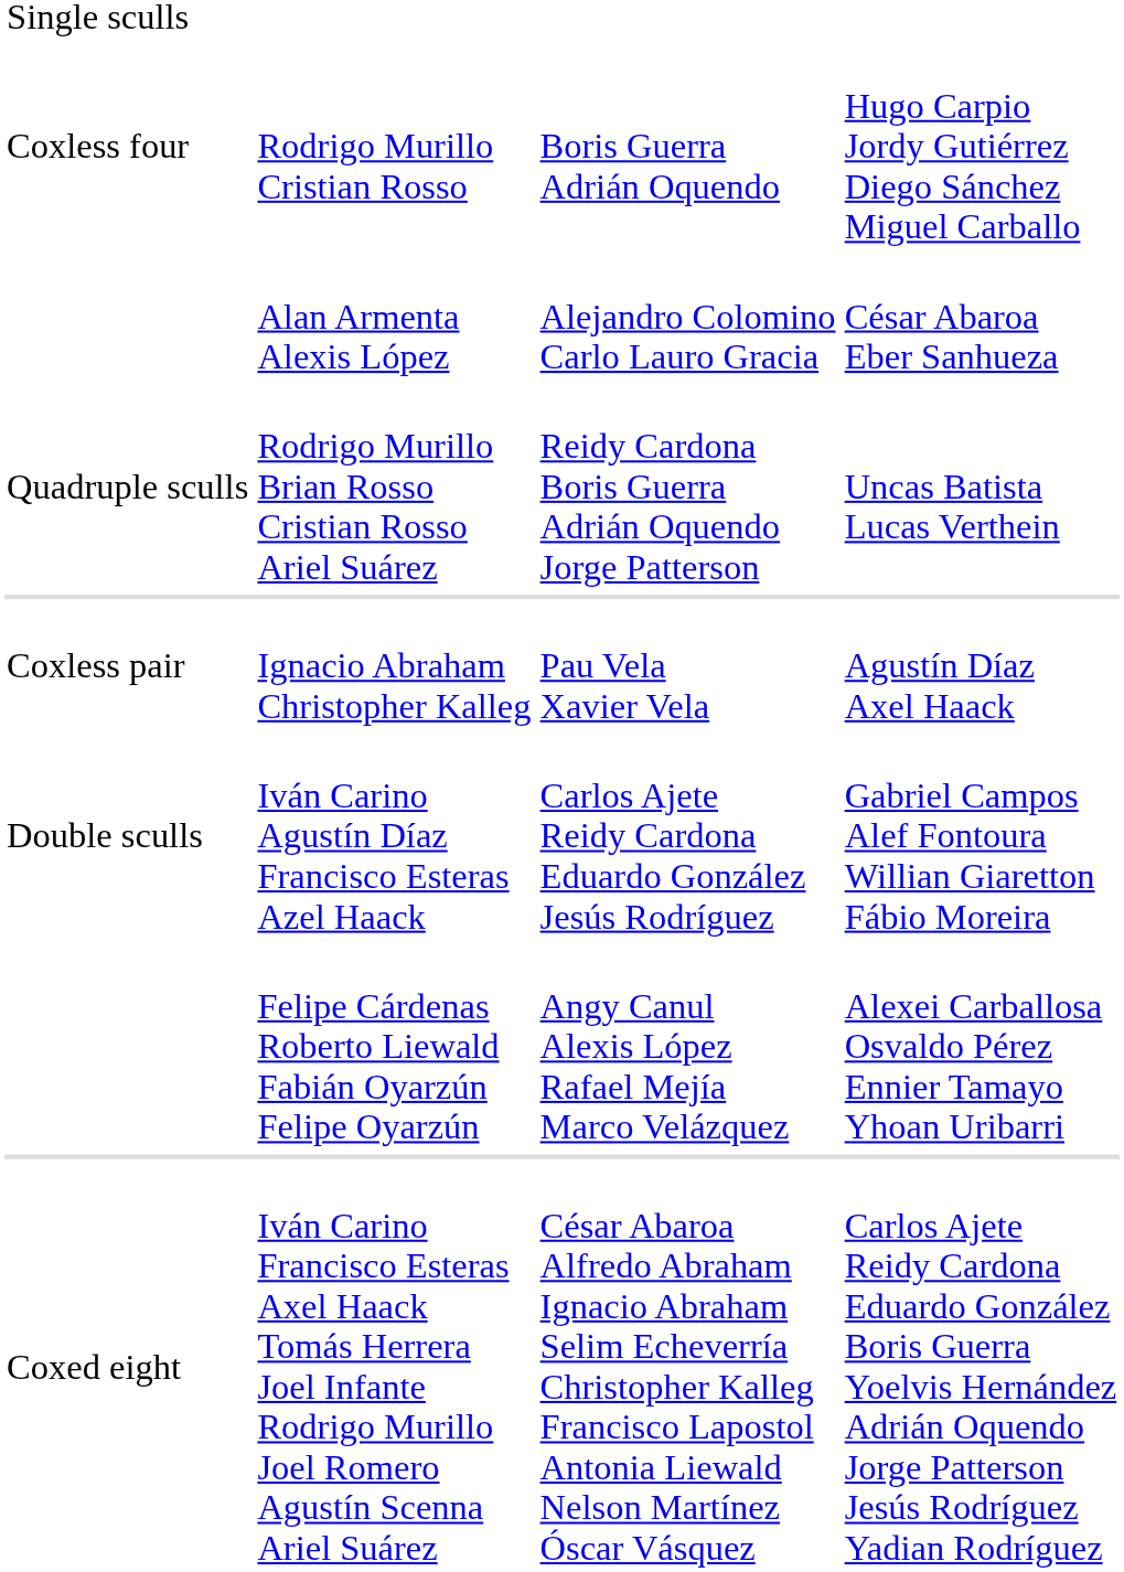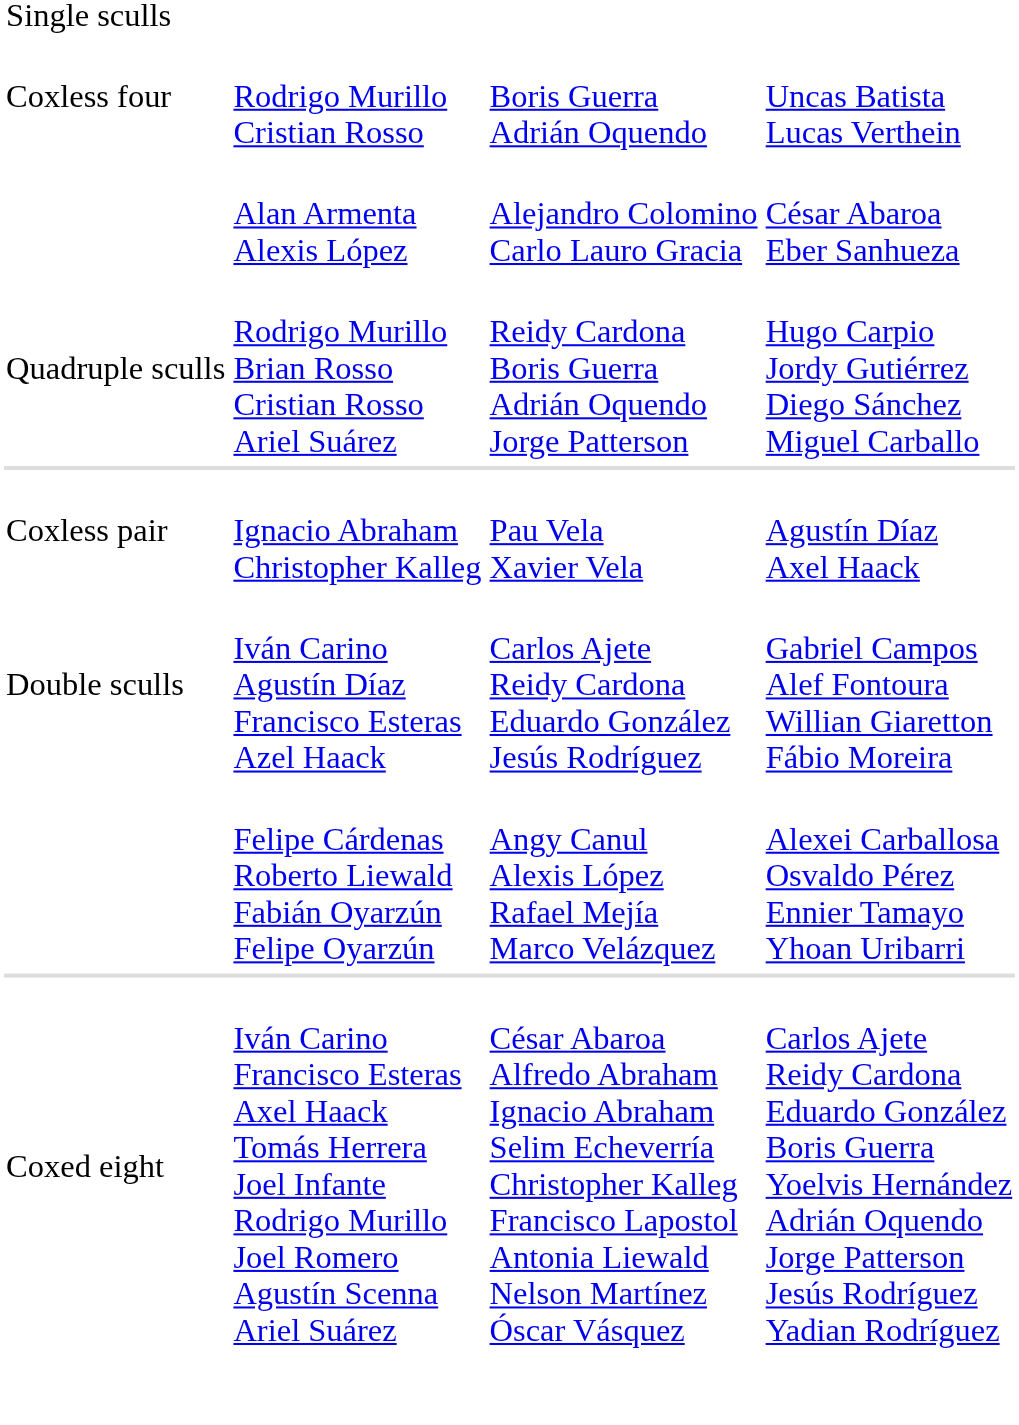Rodrigo Murillo Cristian Rosso | column 4: Hugo Carpio Jordy Gutiérrez Diego Sánchez Miguel Carballo -> Uncas Batista Lucas Verthein
Rodrigo Murillo Brian Rosso Cristian Rosso Ariel Suárez | column 4: Uncas Batista Lucas Verthein -> Hugo Carpio Jordy Gutiérrez Diego Sánchez Miguel Carballo
